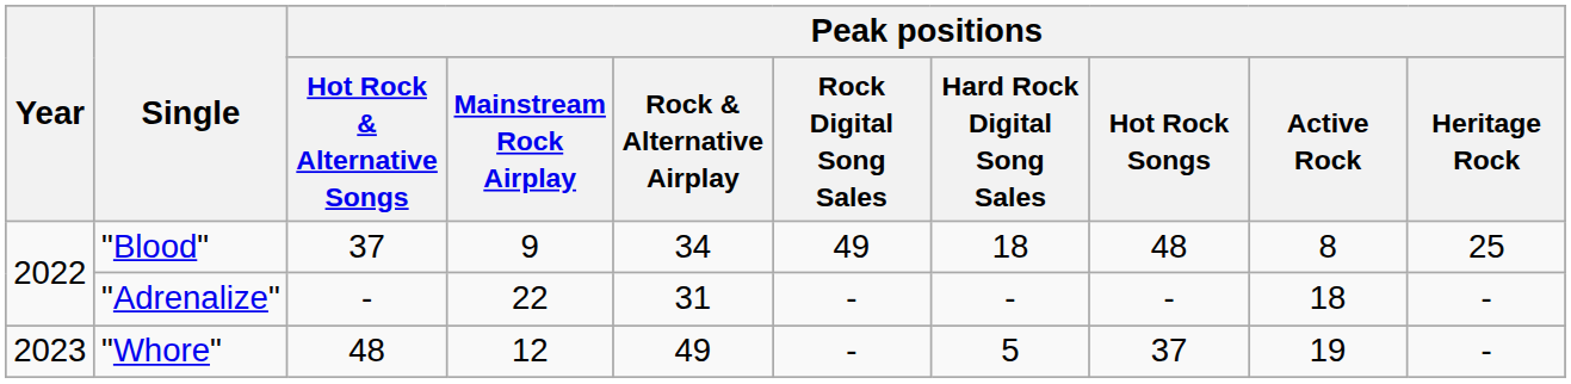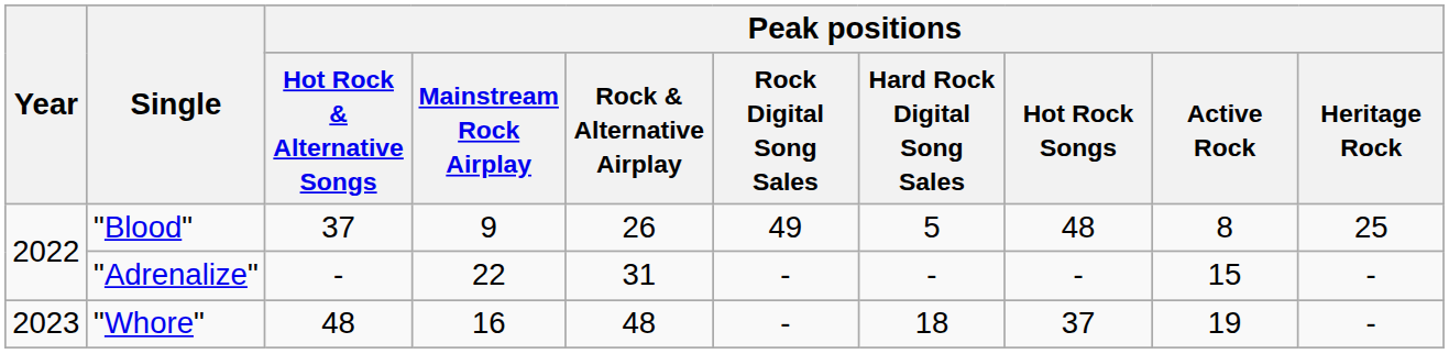"Blood" | Peak positions / Rock & Alternative Airplay: 34 -> 26
"Blood" | Peak positions / Hard Rock Digital Song Sales: 18 -> 5
"Adrenalize" | Peak positions / Active Rock: 18 -> 15
"Whore" | Peak positions / Mainstream Rock Airplay: 12 -> 16
"Whore" | Peak positions / Rock & Alternative Airplay: 49 -> 48
"Whore" | Peak positions / Hard Rock Digital Song Sales: 5 -> 18
